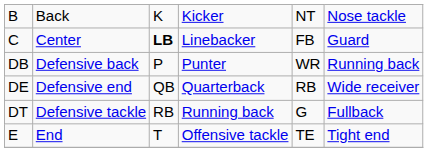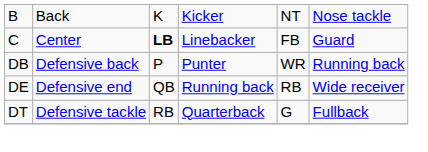DE | column 4: Quarterback -> Running back
DT | column 4: Running back -> Quarterback
- row: E | End | T | Offensive tackle | TE | Tight end
